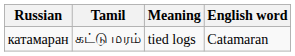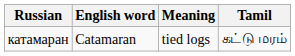columns swapped: Tamil <-> English word
